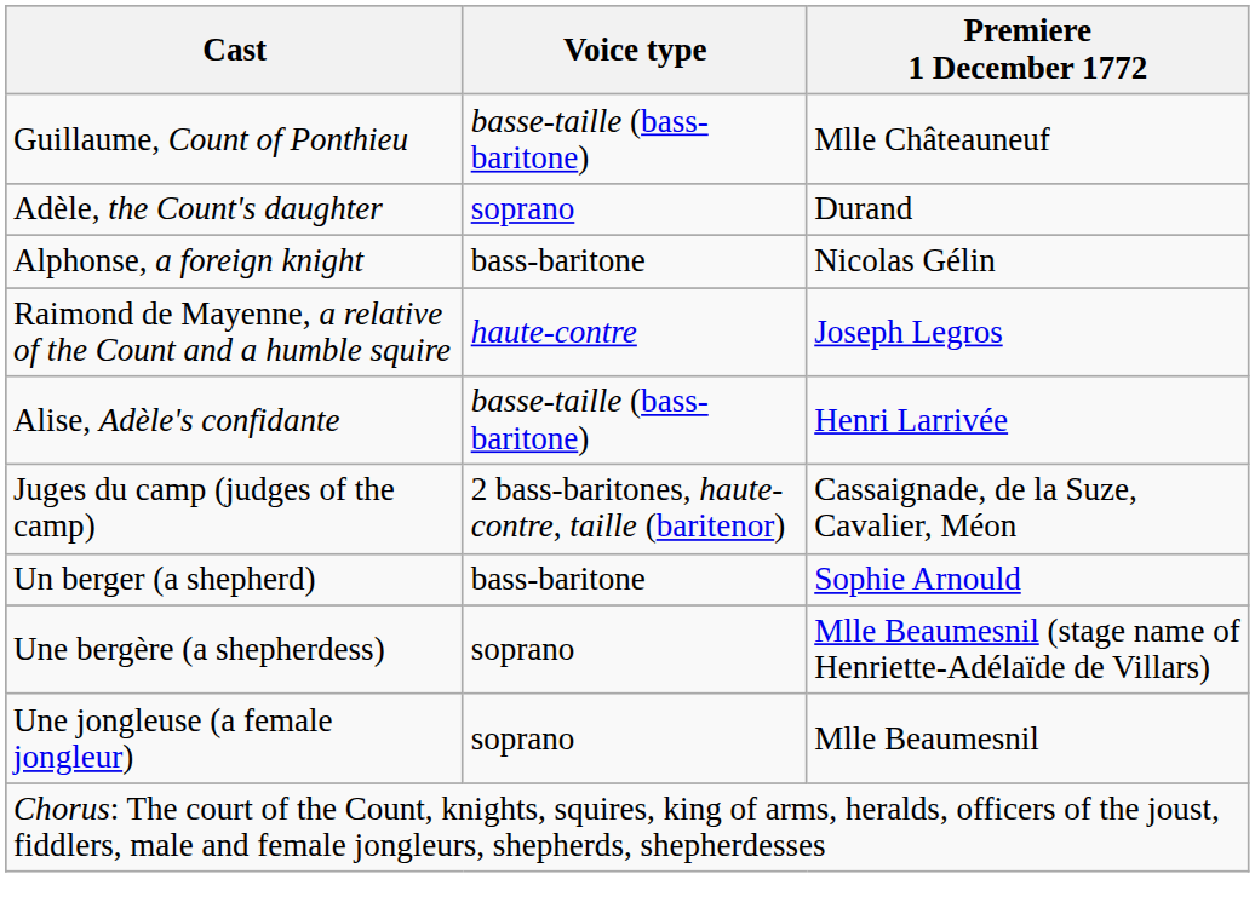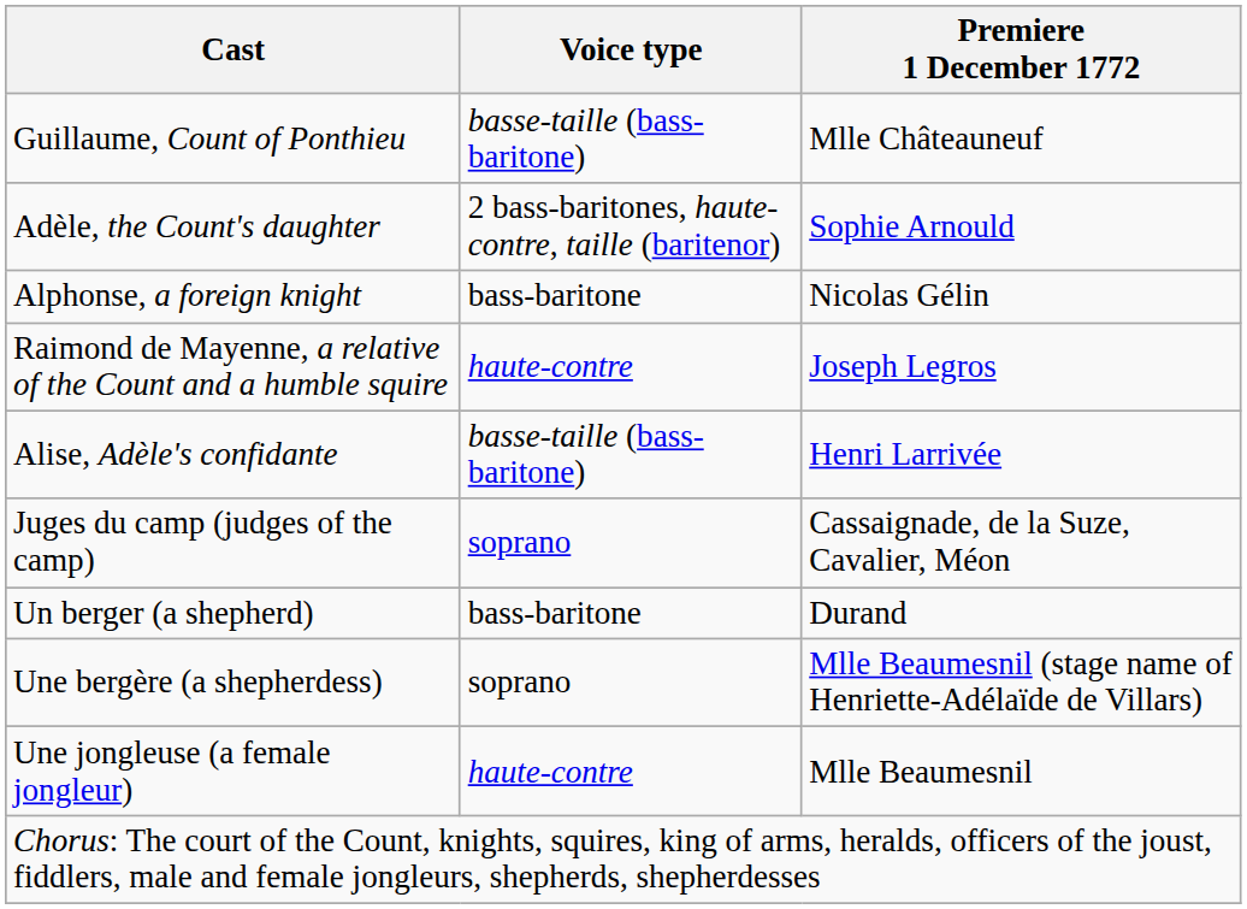Adèle, the Count's daughter | Voice type: soprano -> 2 bass-baritones, haute-contre, taille (baritenor)
Adèle, the Count's daughter | Premiere 1 December 1772: Durand -> Sophie Arnould
Juges du camp (judges of the camp) | Voice type: 2 bass-baritones, haute-contre, taille (baritenor) -> soprano
Un berger (a shepherd) | Premiere 1 December 1772: Sophie Arnould -> Durand
Une jongleuse (a female jongleur) | Voice type: soprano -> haute-contre
